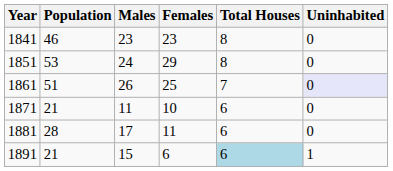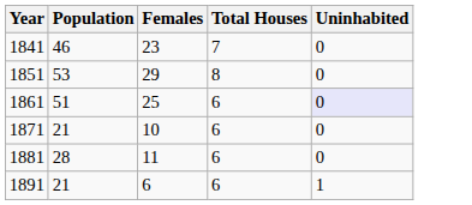- column: Males | 23 | 24 | 26 | 11 | 17 | 15
1841 | Total Houses: 8 -> 7
1861 | Total Houses: 7 -> 6
1891 | Total Houses: lightblue background -> no background
